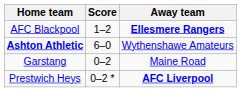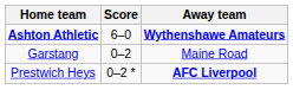- row: AFC Blackpool | 1–2 | Ellesmere Rangers
Ashton Athletic | Away team: normal -> bold
